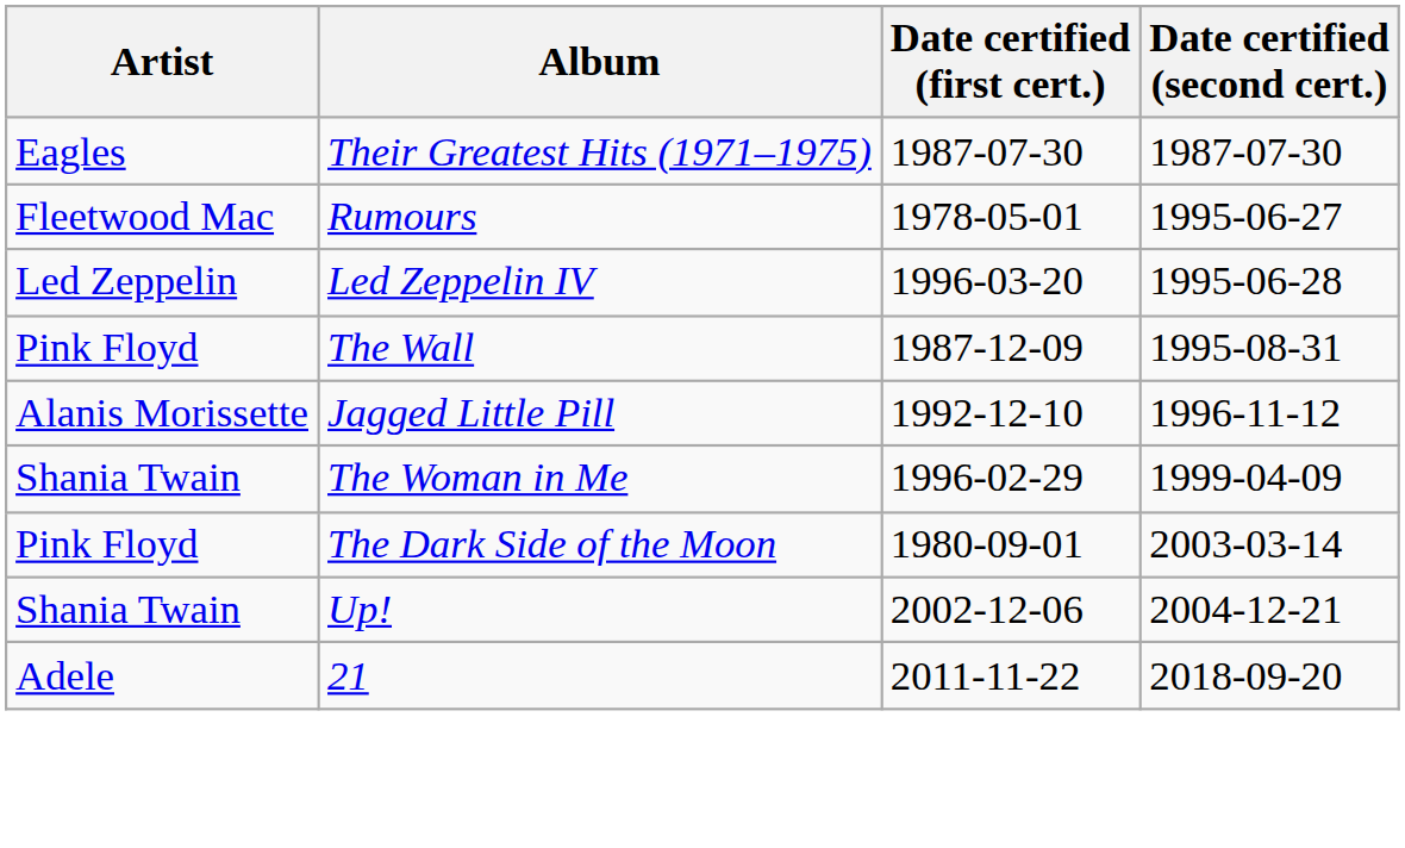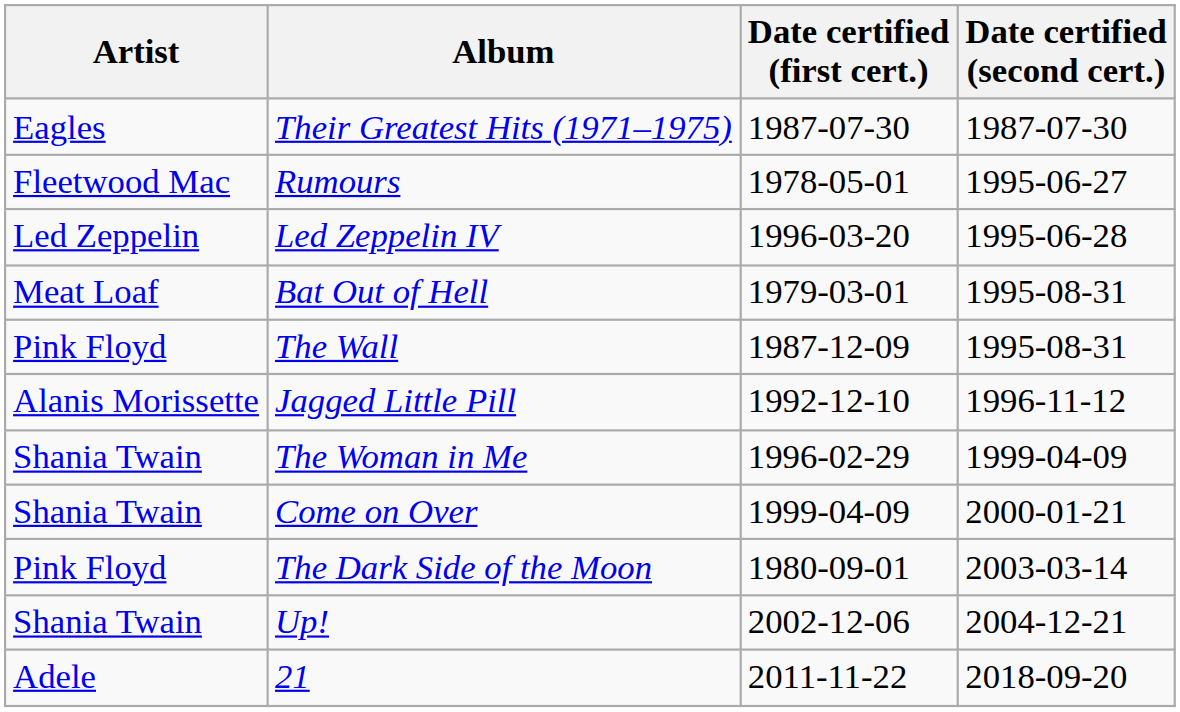+ row: Meat Loaf | Bat Out of Hell | 1979-03-01 | 1995-08-31
+ row: Shania Twain | Come on Over | 1999-04-09 | 2000-01-21
